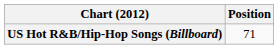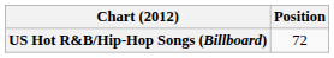US Hot R&B/Hip-Hop Songs (Billboard) | Position: 71 -> 72
